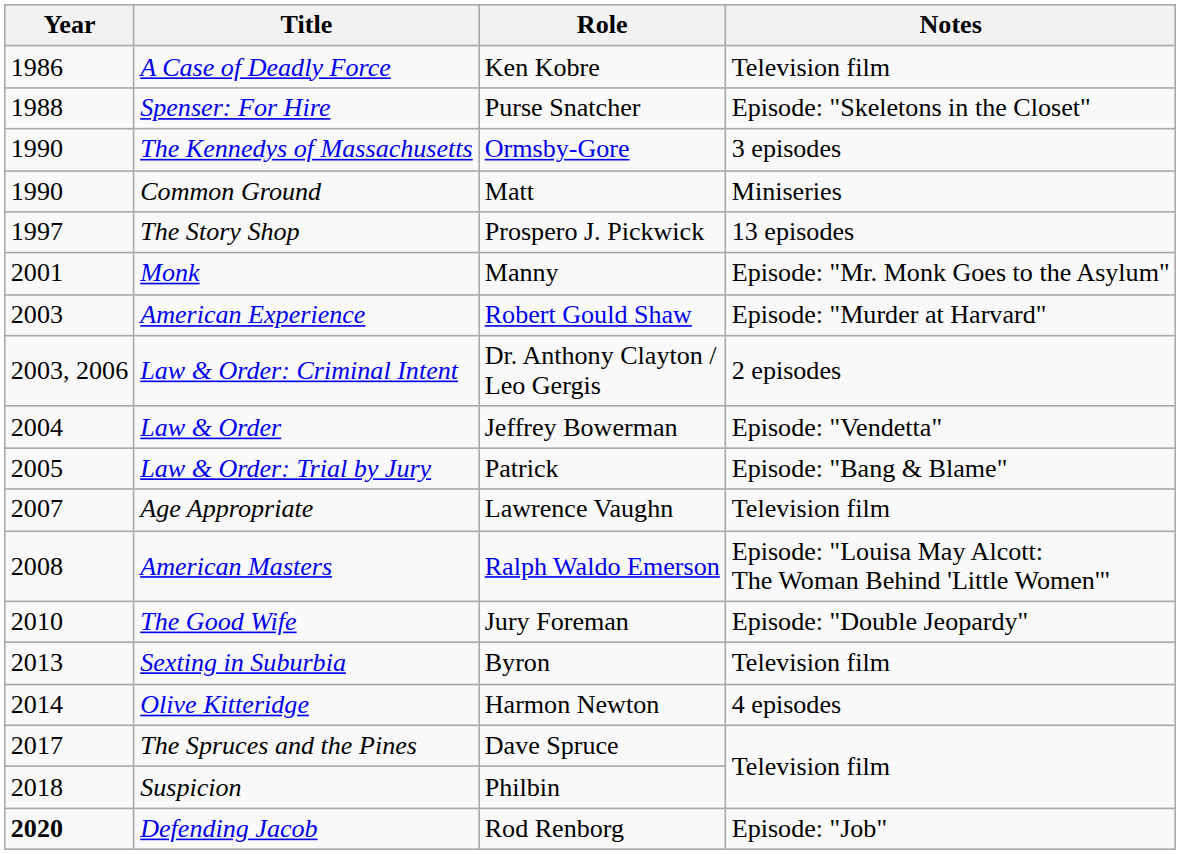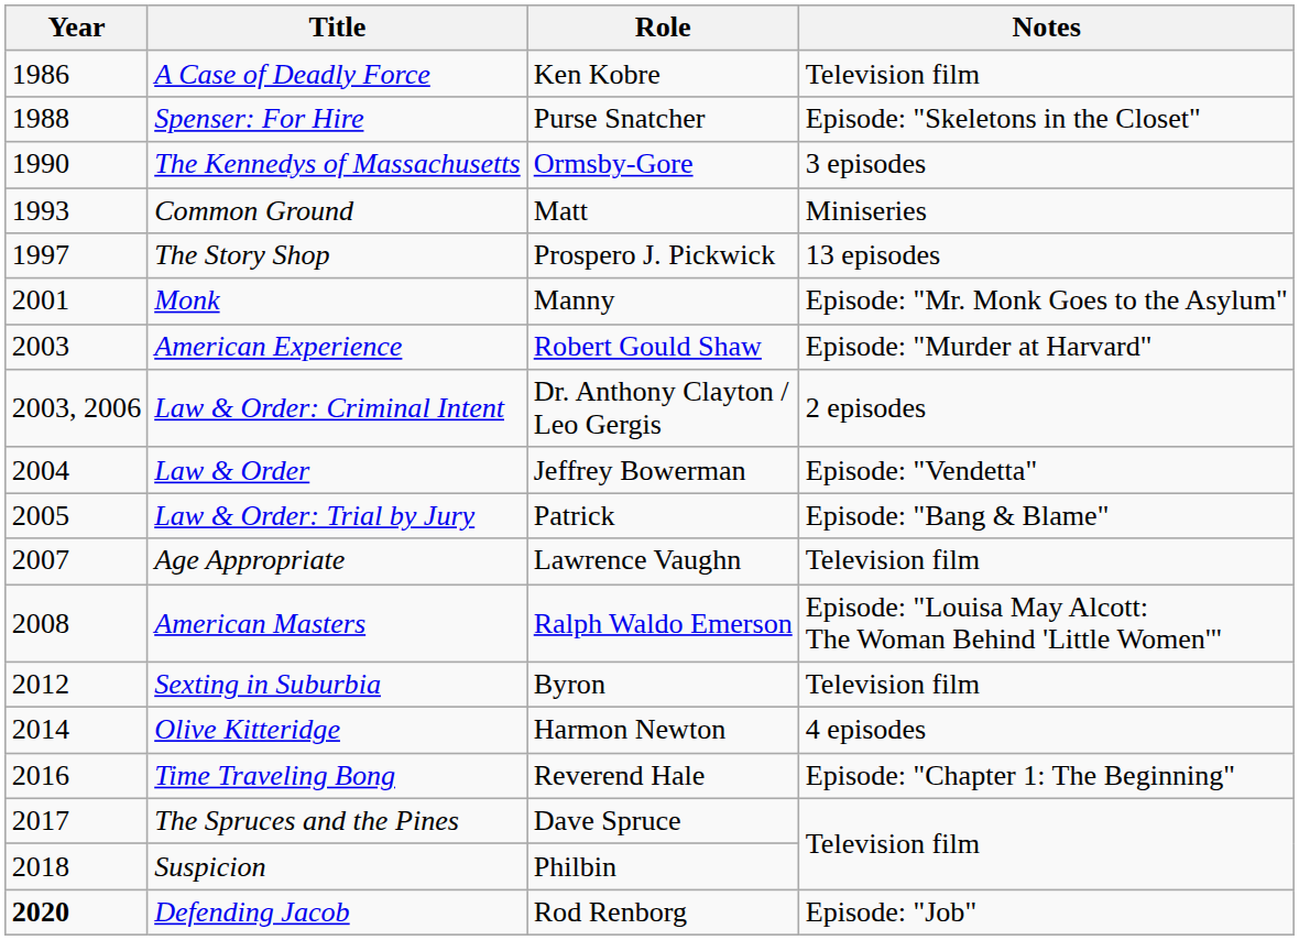Common Ground | Year: 1990 -> 1993
- row: 2010 | The Good Wife | Jury Foreman | Episode: "Double Jeopardy"
Sexting in Suburbia | Year: 2013 -> 2012
+ row: 2016 | Time Traveling Bong | Reverend Hale | Episode: "Chapter 1: The Beginning"
